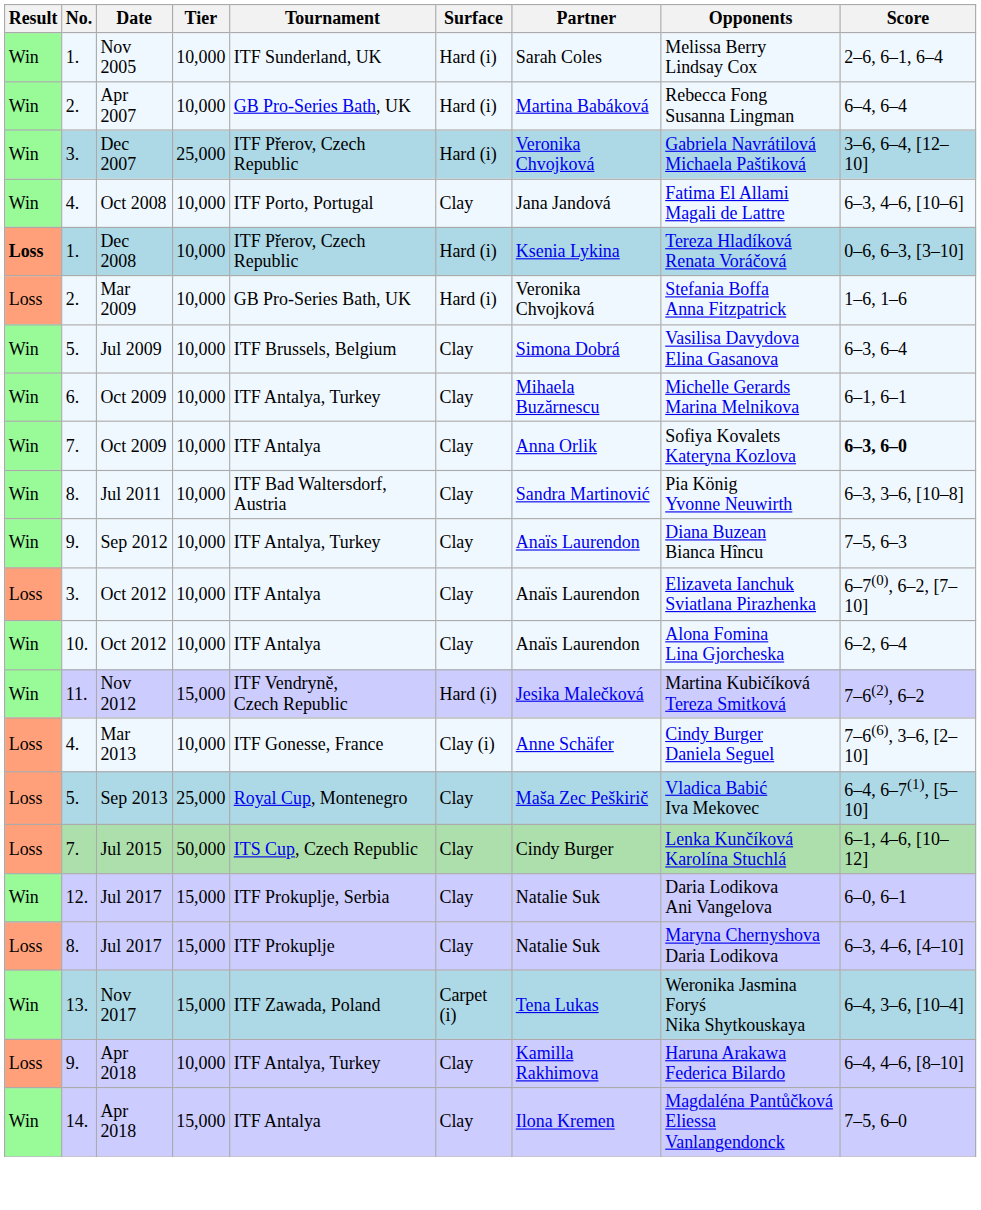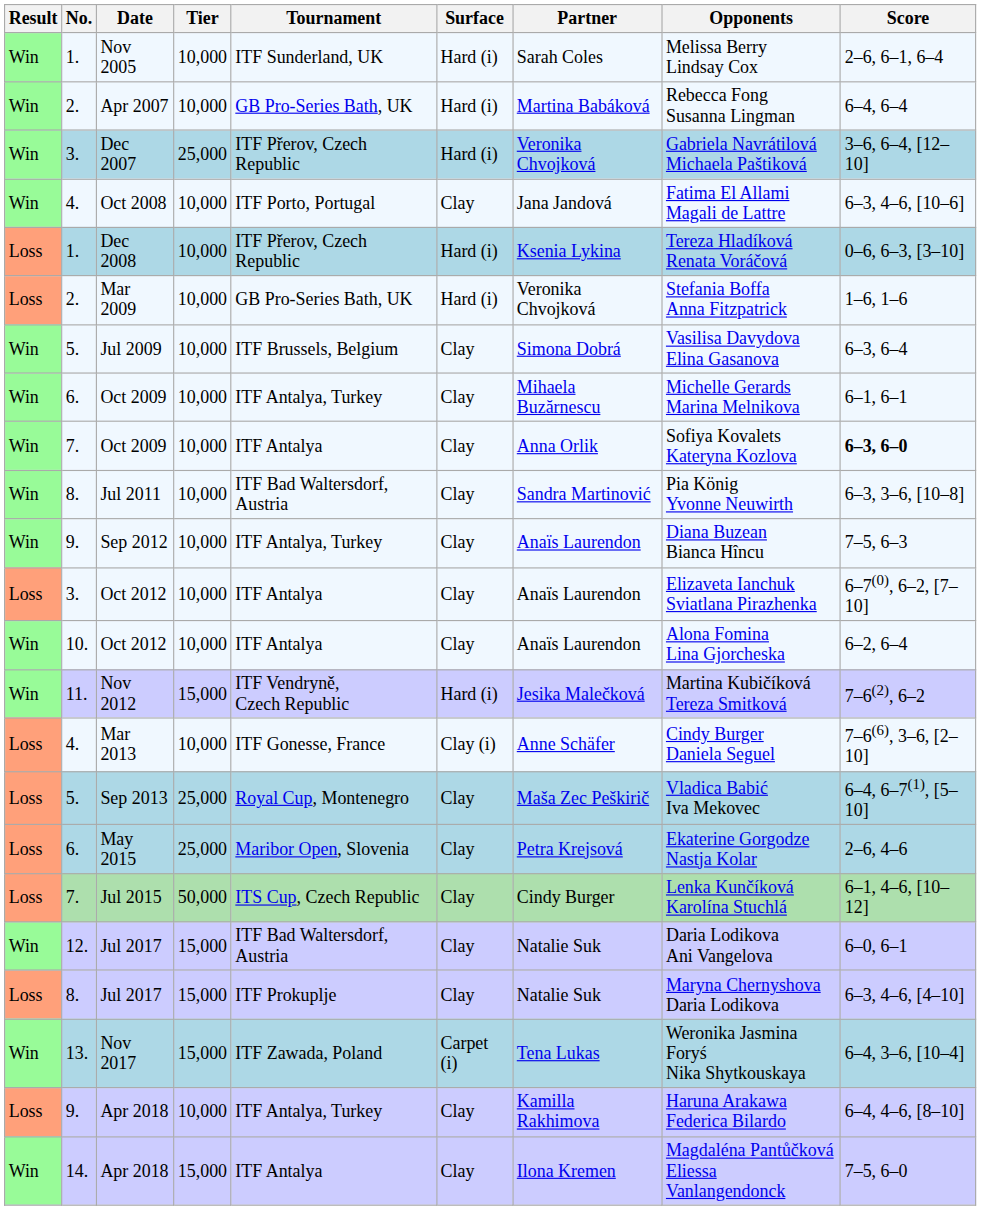Dec 2008 | Result: bold -> normal
+ row: Loss | 6. | May 2015 | 25,000 | Maribor Open, Slovenia | Clay | Petra Krejsová | Ekaterine Gorgodze Nastja Kolar | 2–6, 4–6
12. / Jul 2017 | Tournament: ITF Prokuplje, Serbia -> ITF Bad Waltersdorf, Austria
